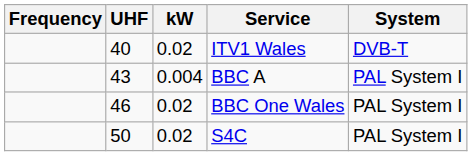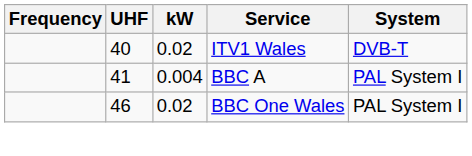BBC A | UHF: 43 -> 41
- row: 50 | 0.02 | S4C | PAL System I
